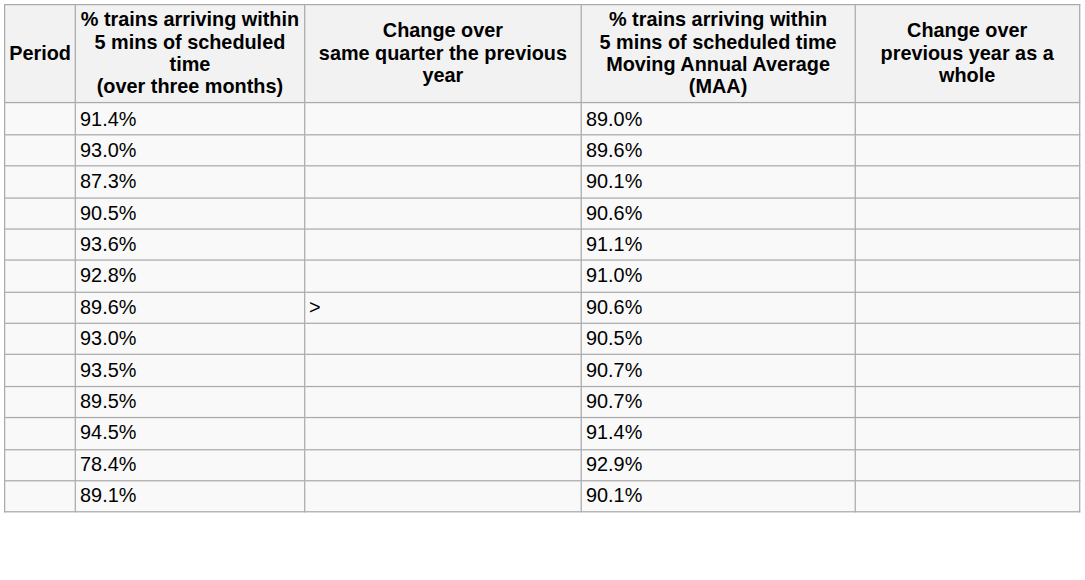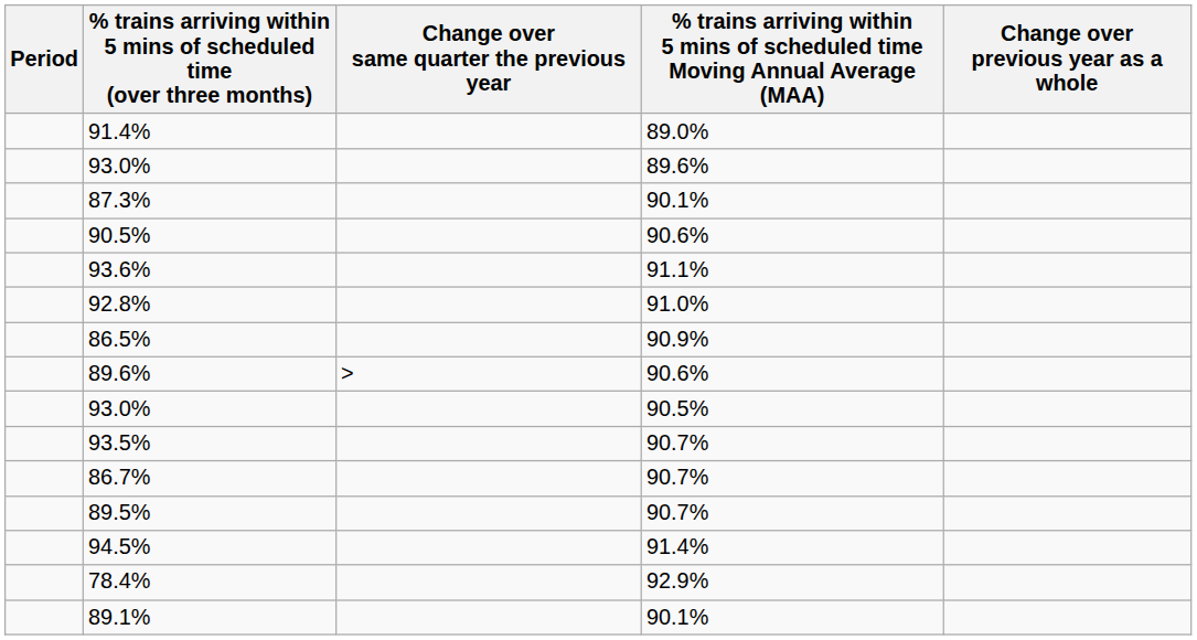+ row: 86.5% | 90.9%
+ row: 86.7% | 90.7%
